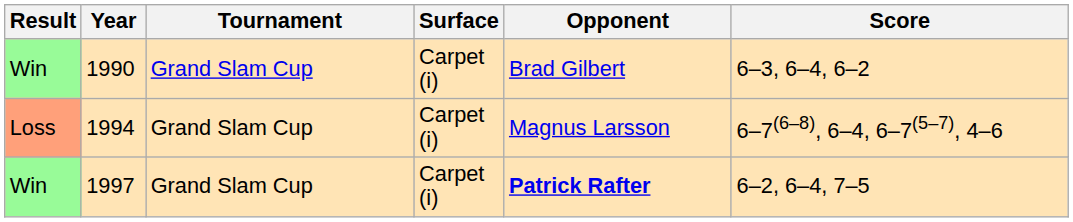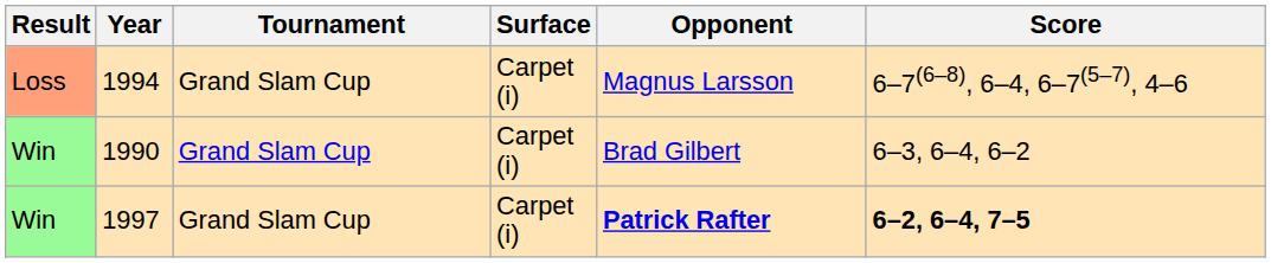rows swapped: 1990 <-> 1994
1997 | Score: normal -> bold
